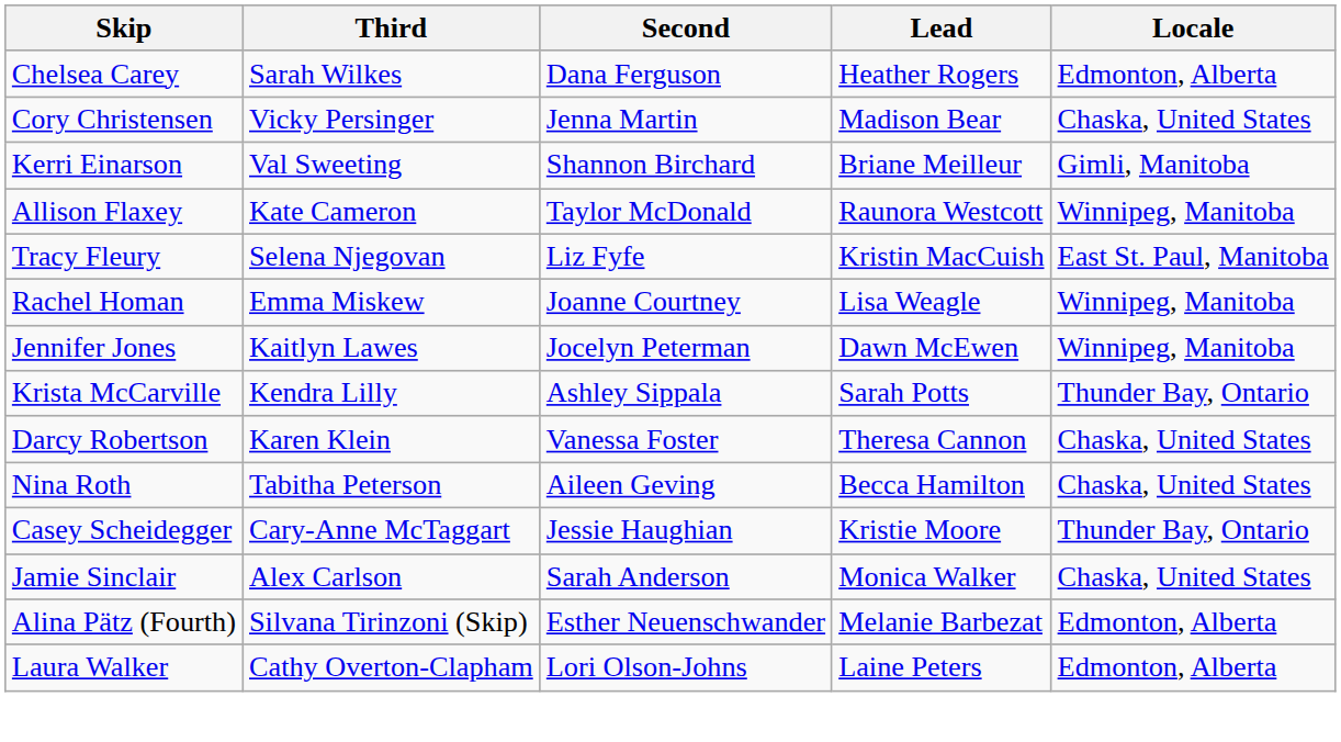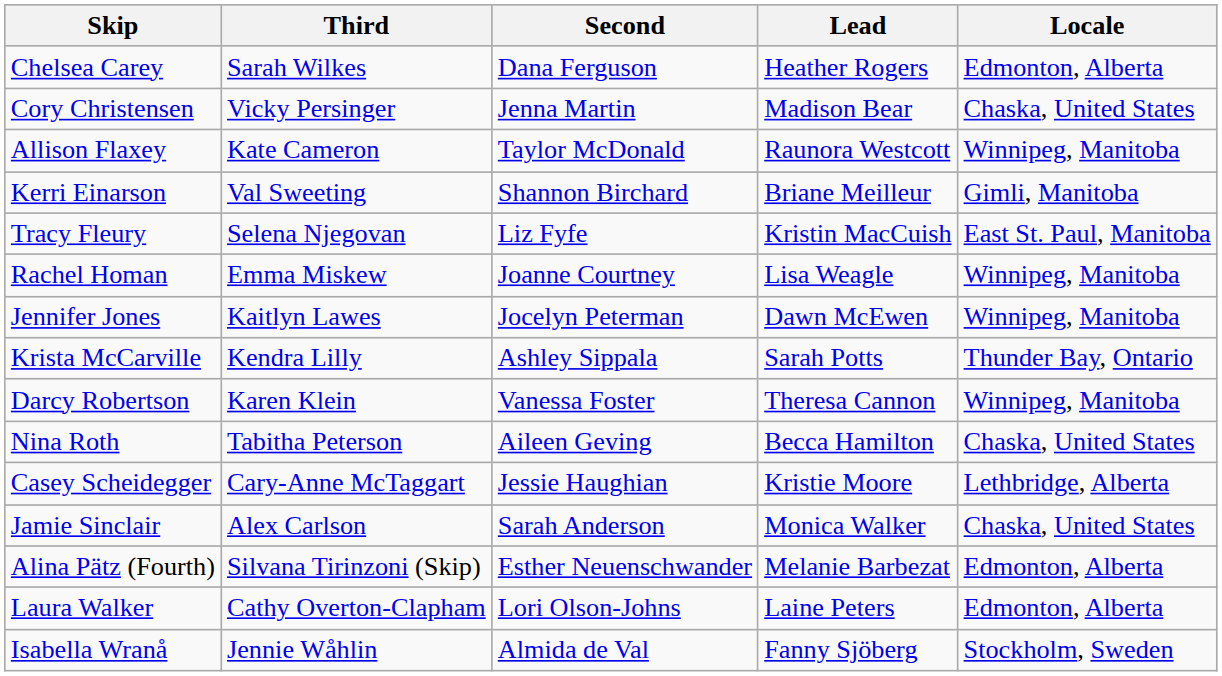rows swapped: Kerri Einarson <-> Allison Flaxey
Darcy Robertson | Locale: Chaska, United States -> Winnipeg, Manitoba
Casey Scheidegger | Locale: Thunder Bay, Ontario -> Lethbridge, Alberta
+ row: Isabella Wranå | Jennie Wåhlin | Almida de Val | Fanny Sjöberg | Stockholm, Sweden
